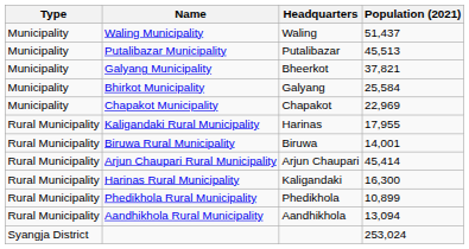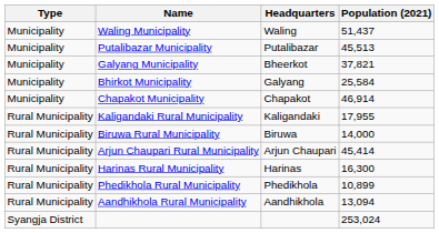Chapakot Municipality | Population (2021): 22,969 -> 46,914
Kaligandaki Rural Municipality | Headquarters: Harinas -> Kaligandaki
Biruwa Rural Municipality | Population (2021): 14,001 -> 14,000
Harinas Rural Municipality | Headquarters: Kaligandaki -> Harinas
